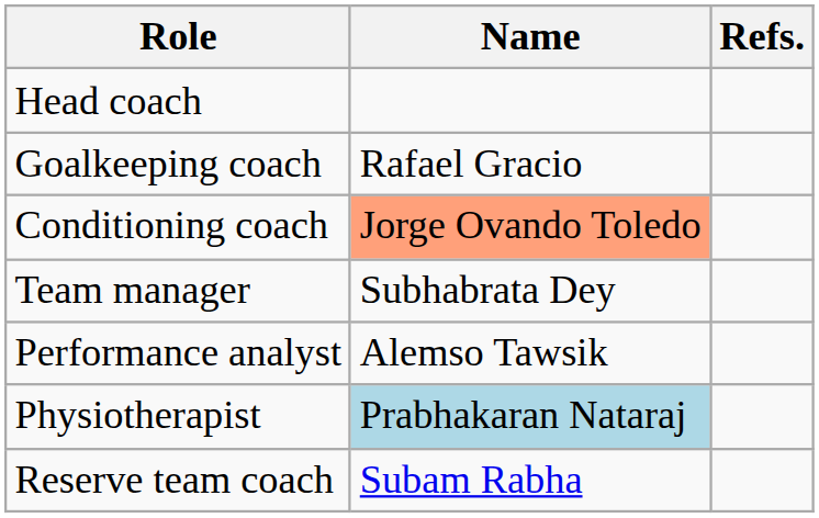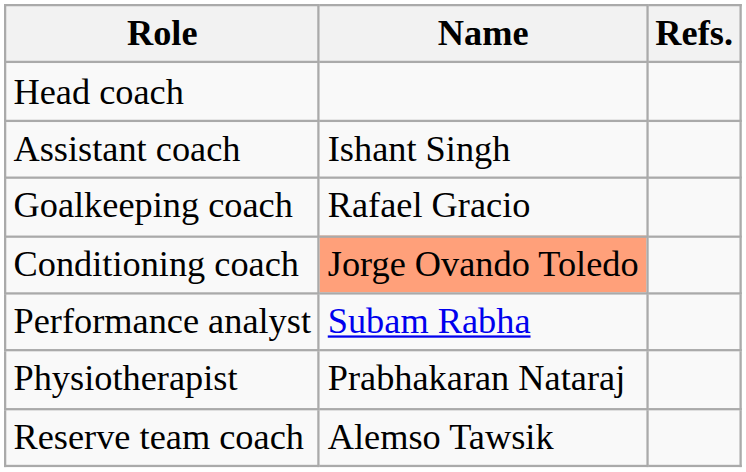+ row: Assistant coach | Ishant Singh
- row: Team manager | Subhabrata Dey
Performance analyst | Name: Alemso Tawsik -> Subam Rabha
Physiotherapist | Name: lightblue background -> no background
Reserve team coach | Name: Subam Rabha -> Alemso Tawsik
